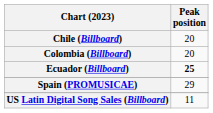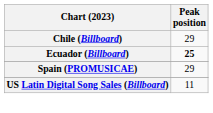Chile (Billboard) | Peak position: 20 -> 29
- row: Colombia (Billboard) | 20
